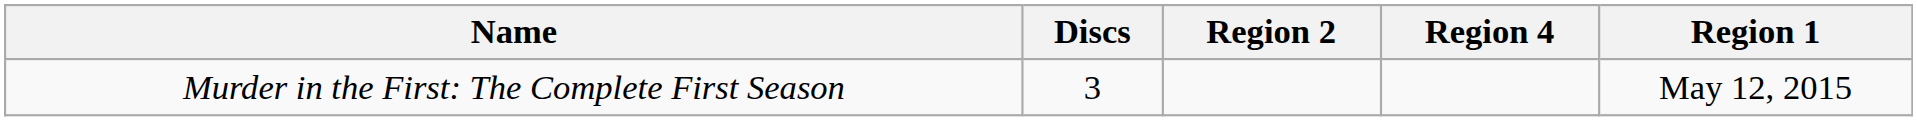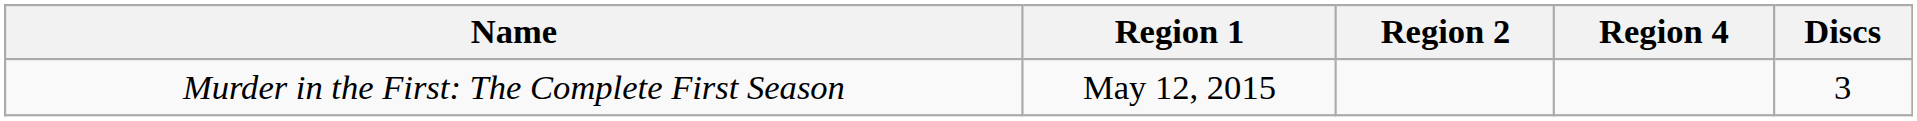columns swapped: Region 1 <-> Discs
